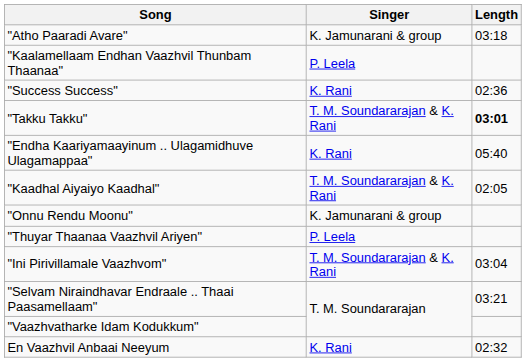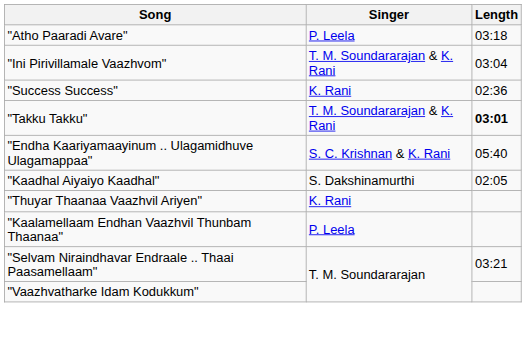"Atho Paaradi Avare" | Singer: K. Jamunarani & group -> P. Leela
rows swapped: "Ini Pirivillamale Vaazhvom" <-> "Kaalamellaam Endhan Vaazhvil Thunbam Thaanaa"
"Endha Kaariyamaayinum .. Ulagamidhuve Ulagamappaa" | Singer: K. Rani -> S. C. Krishnan & K. Rani
"Kaadhal Aiyaiyo Kaadhal" | Singer: T. M. Soundararajan & K. Rani -> S. Dakshinamurthi
- row: "Onnu Rendu Moonu" | K. Jamunarani & group
"Thuyar Thaanaa Vaazhvil Ariyen" | Singer: P. Leela -> K. Rani
- row: En Vaazhvil Anbaai Neeyum | K. Rani | 02:32
